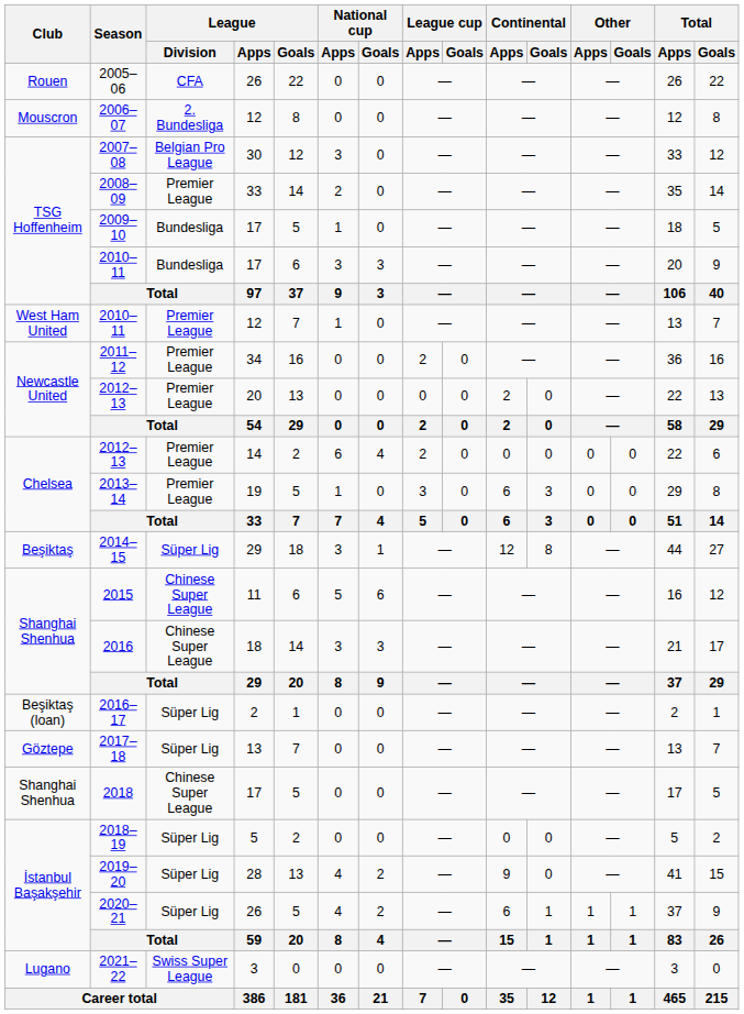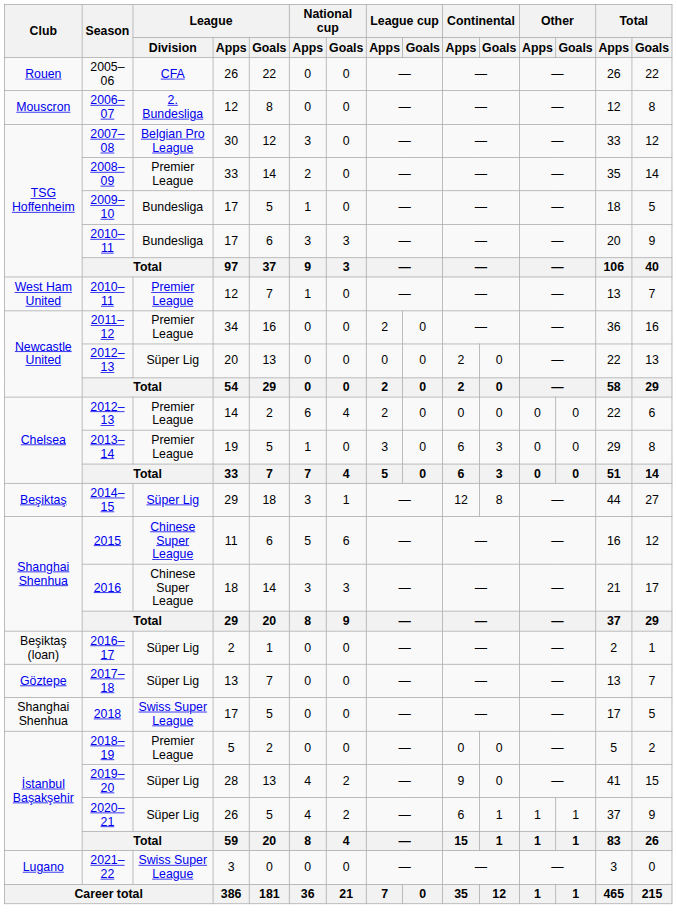2012–13 / 20 | League / Division: Premier League -> Süper Lig
2018 | League / Division: Chinese Super League -> Swiss Super League
2018–19 | League / Division: Süper Lig -> Premier League
